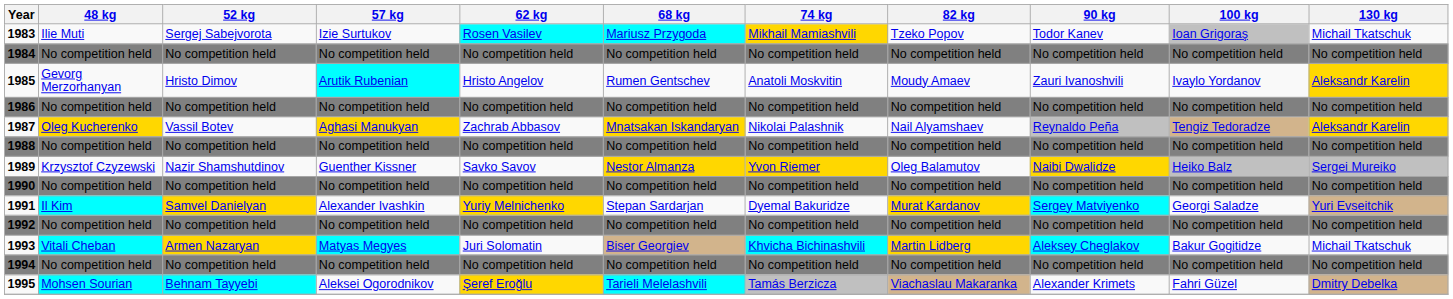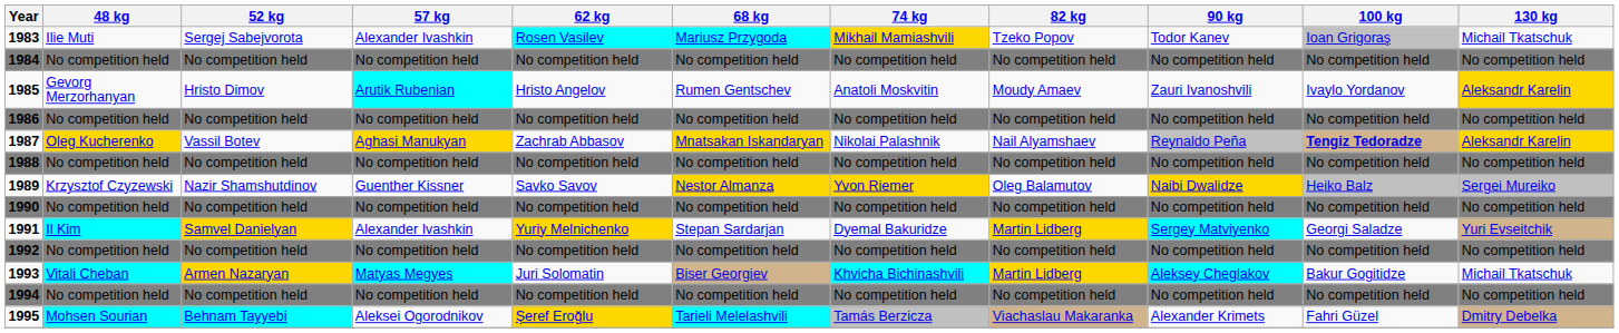1983 | 57 kg: Izie Surtukov -> Alexander Ivashkin
1987 | 100 kg: normal -> bold
1991 | 82 kg: Murat Kardanov -> Martin Lidberg
